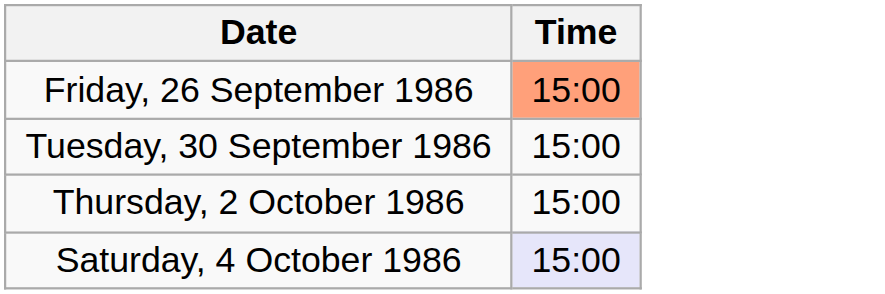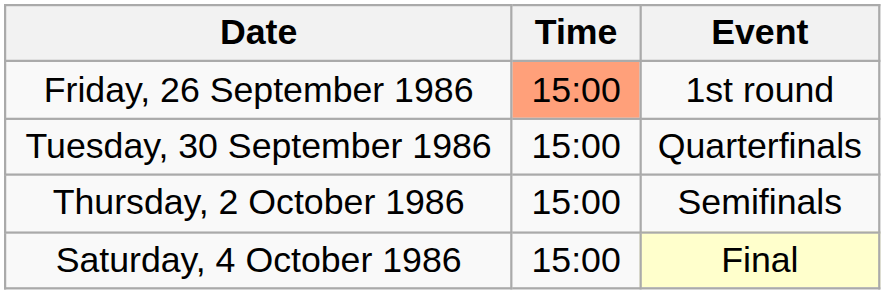+ column: Event | 1st round | Quarterfinals | Semifinals | Final
Saturday, 4 October 1986 | Time: lavender background -> no background
